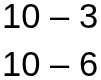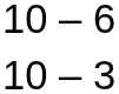rows swapped: 10 – 6 <-> 10 – 3
